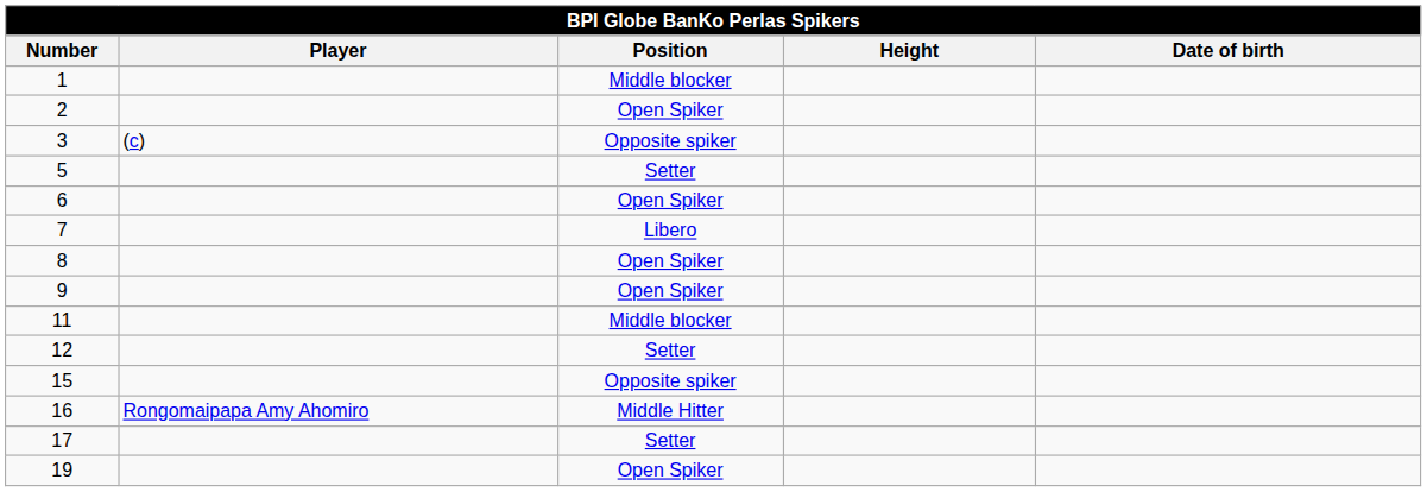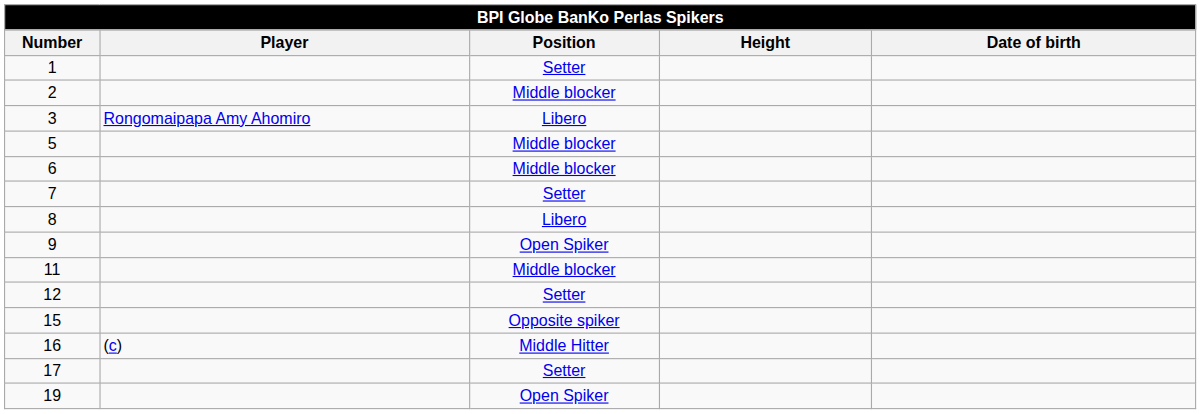1 | Position: Middle blocker -> Setter
2 | Position: Open Spiker -> Middle blocker
3 | Player: (c) -> Rongomaipapa Amy Ahomiro
3 | Position: Opposite spiker -> Libero
5 | Position: Setter -> Middle blocker
6 | Position: Open Spiker -> Middle blocker
7 | Position: Libero -> Setter
8 | Position: Open Spiker -> Libero
16 | Player: Rongomaipapa Amy Ahomiro -> (c)
